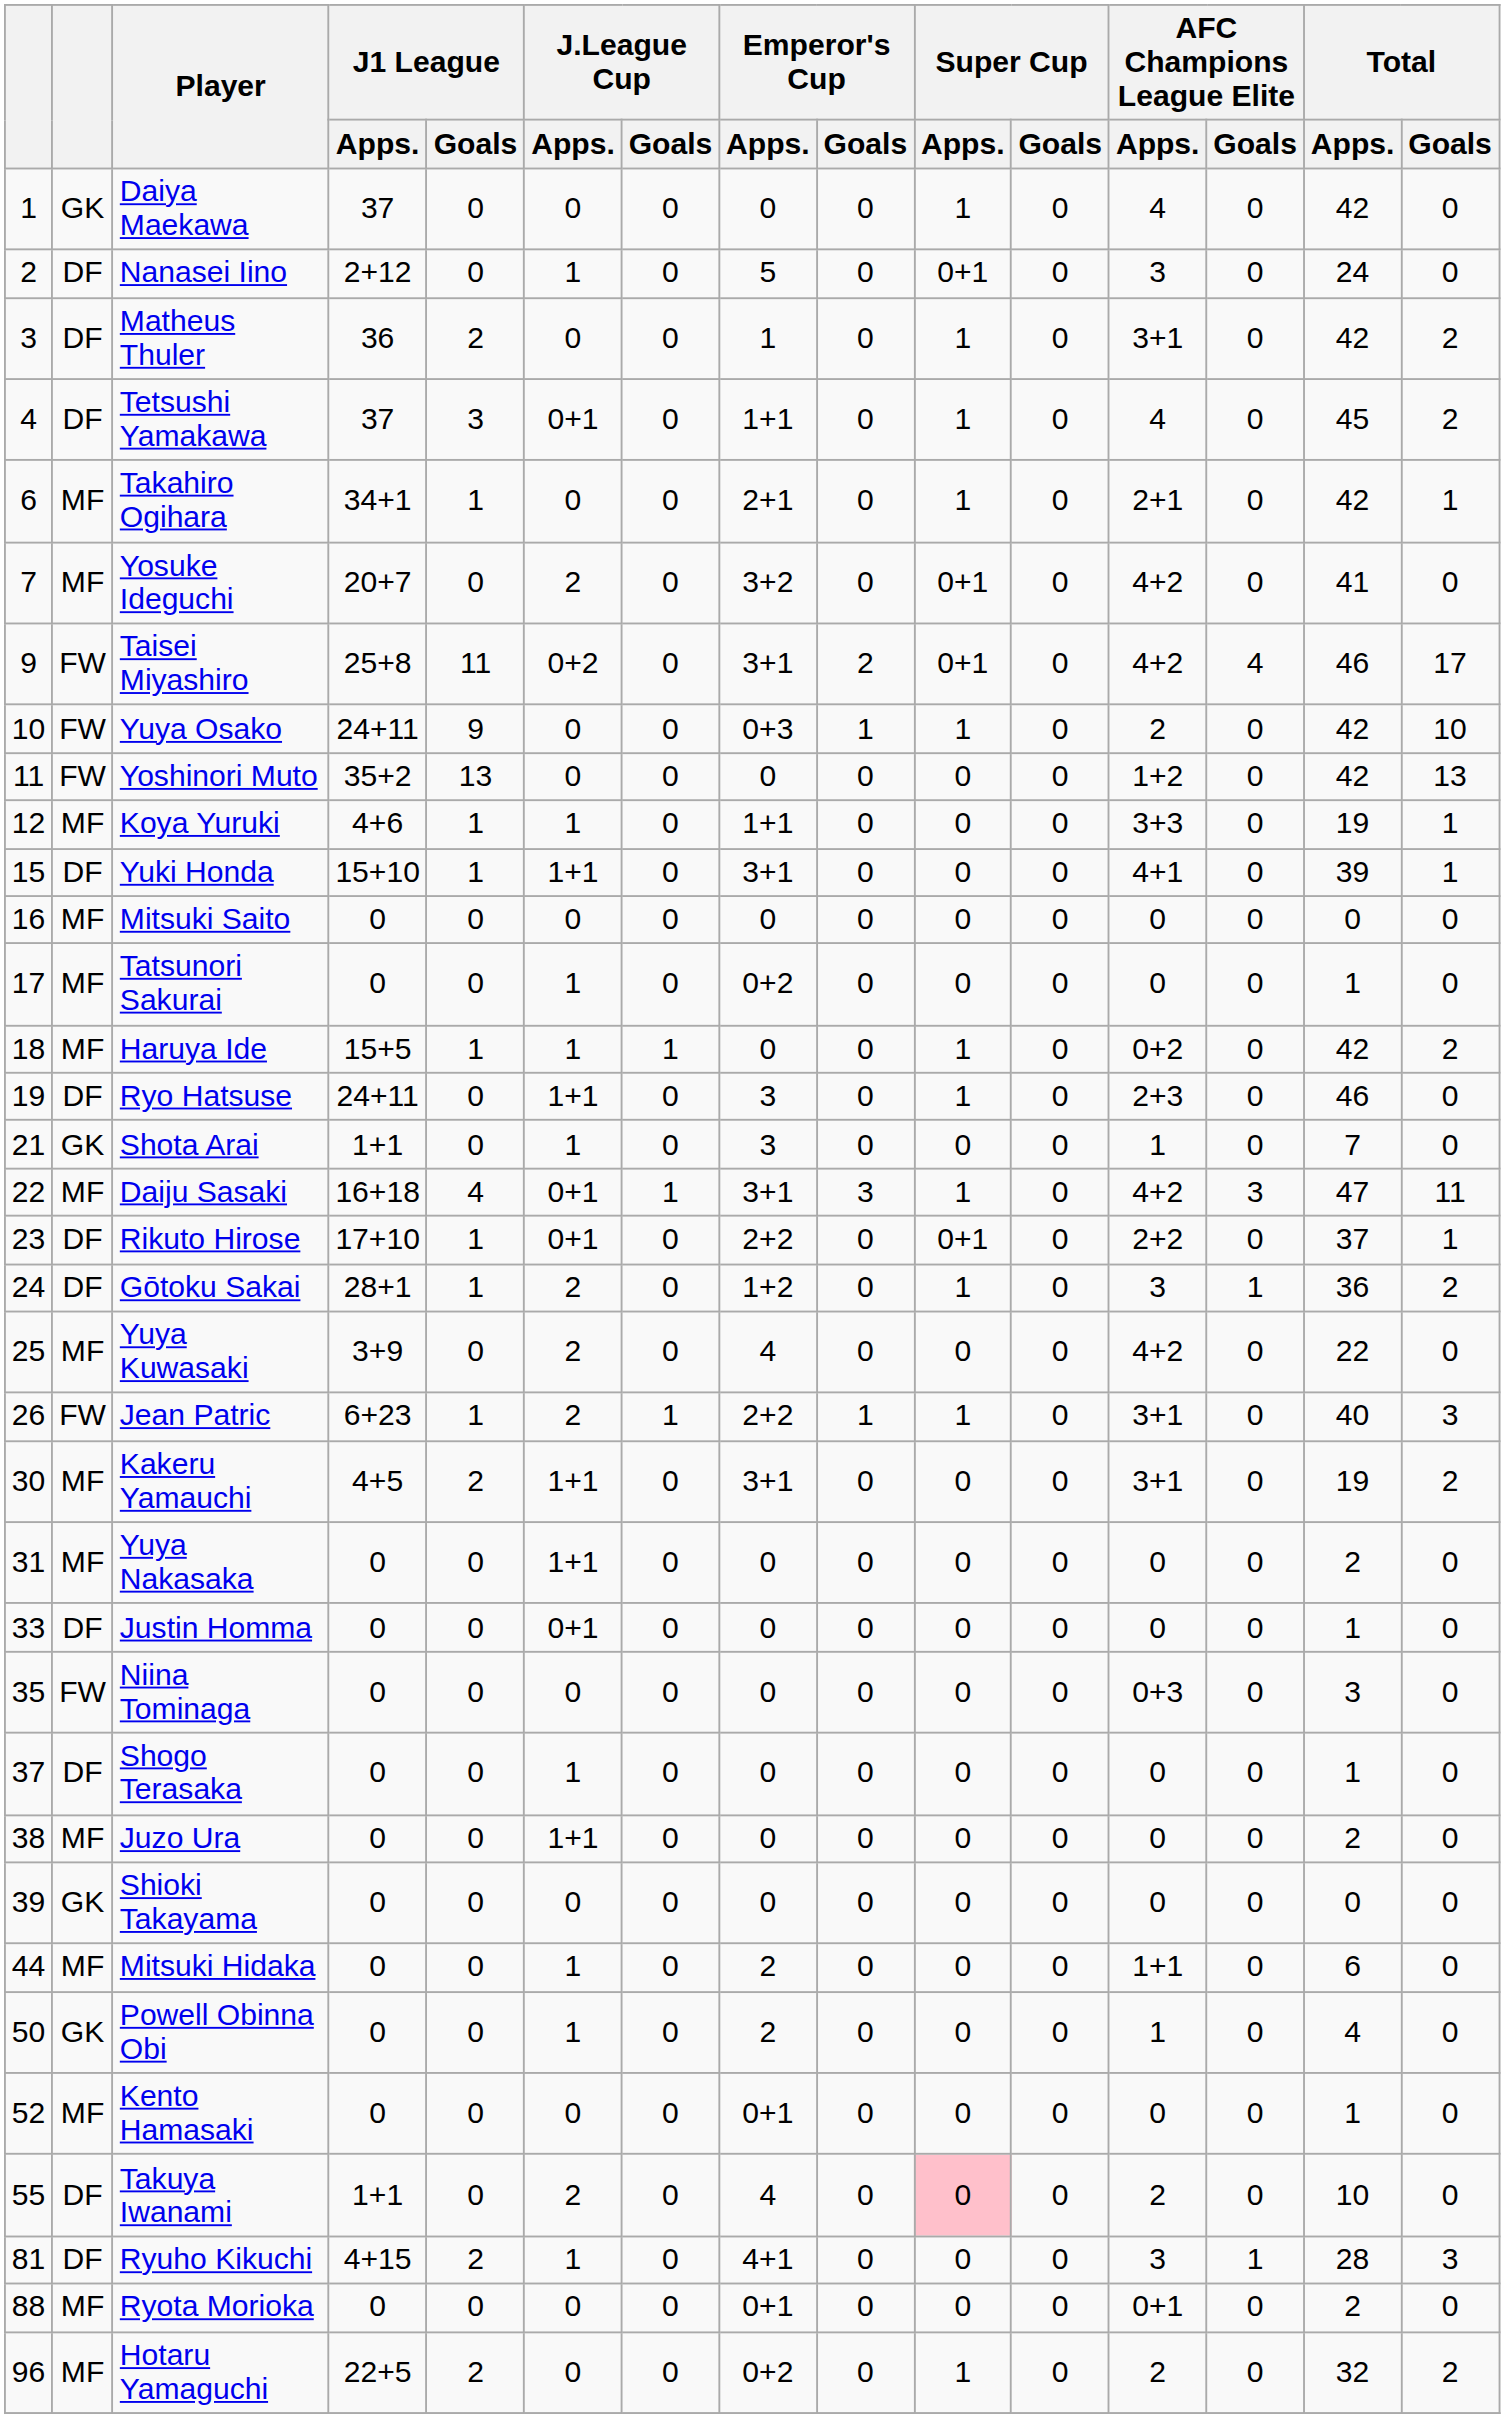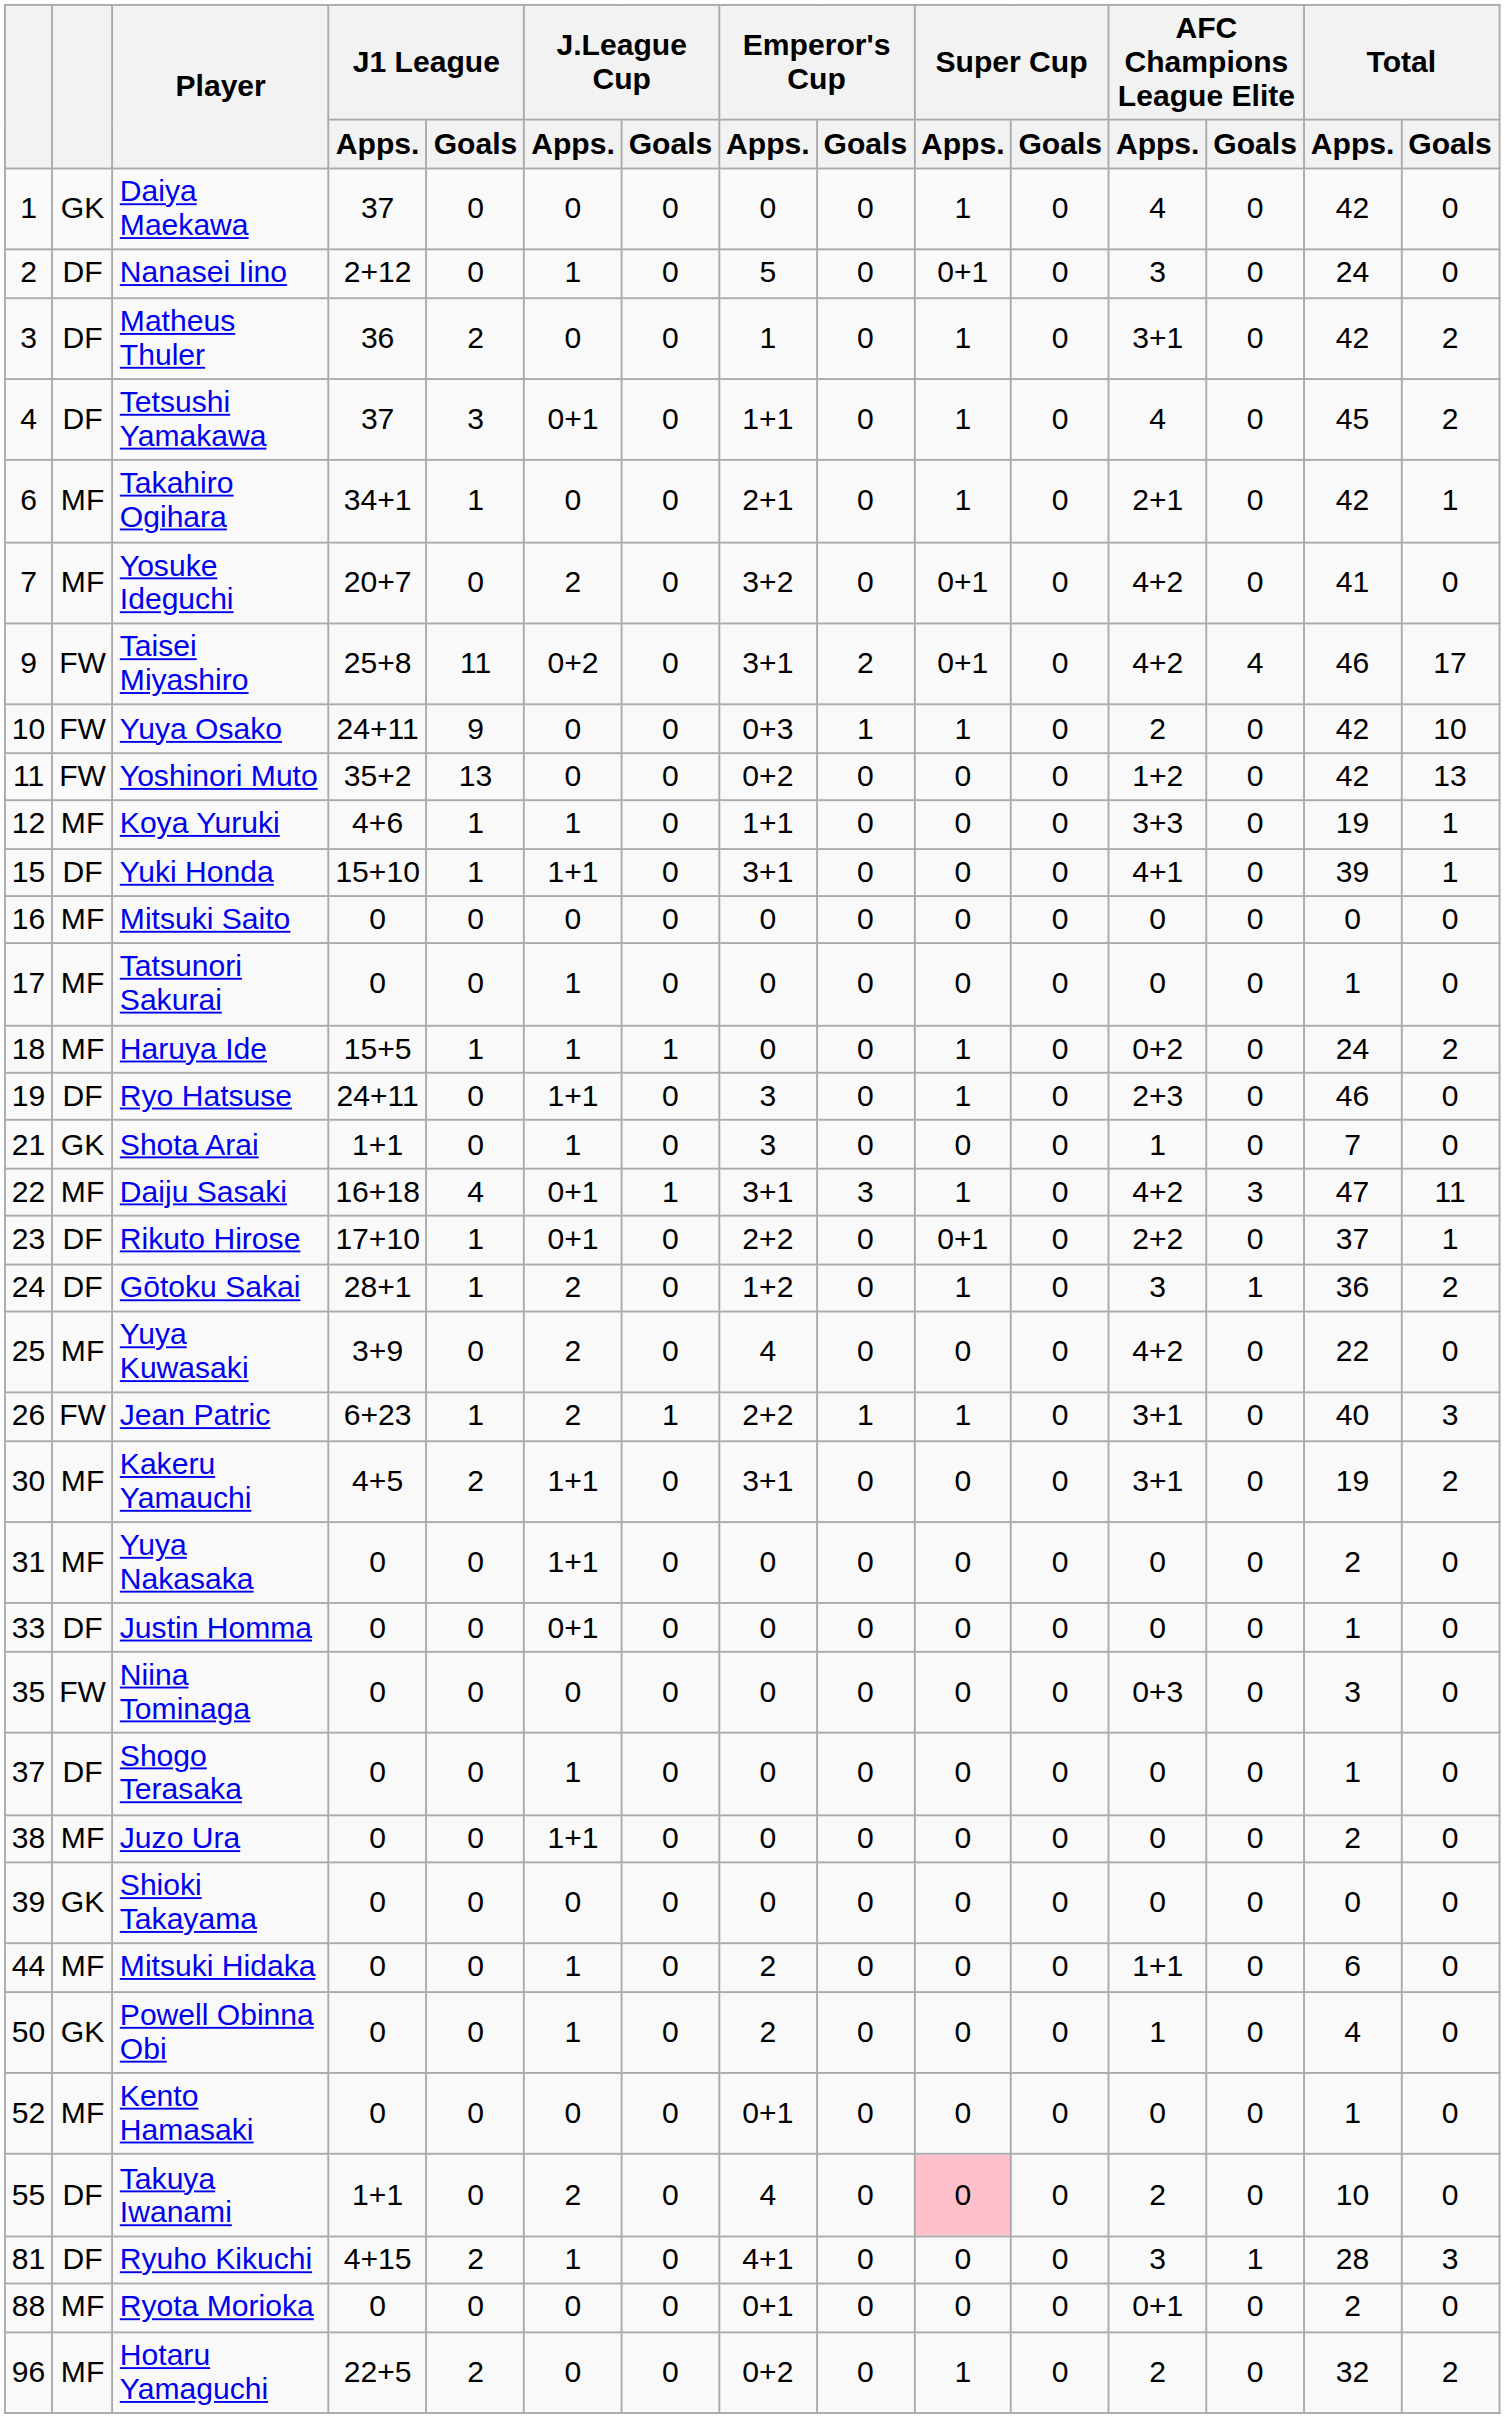Yoshinori Muto | Emperor's Cup / Apps.: 0 -> 0+2
Tatsunori Sakurai | Emperor's Cup / Apps.: 0+2 -> 0
Haruya Ide | Total / Apps.: 42 -> 24
